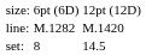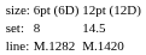rows swapped: set: <-> line:
